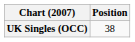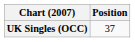UK Singles (OCC) | Position: 38 -> 37
